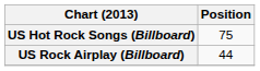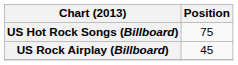US Rock Airplay (Billboard) | Position: 44 -> 45
